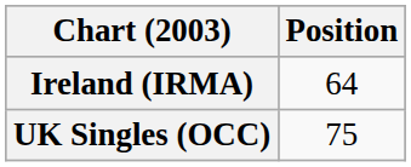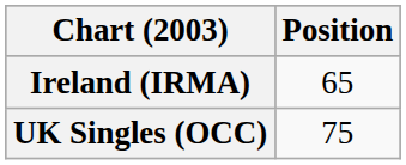Ireland (IRMA) | Position: 64 -> 65
